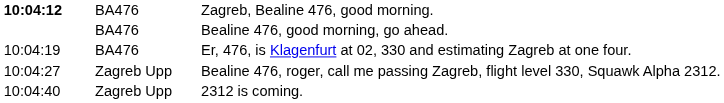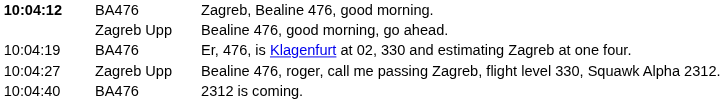Bealine 476, good morning, go ahead. | column 2: BA476 -> Zagreb Upp
2312 is coming. | column 2: Zagreb Upp -> BA476
